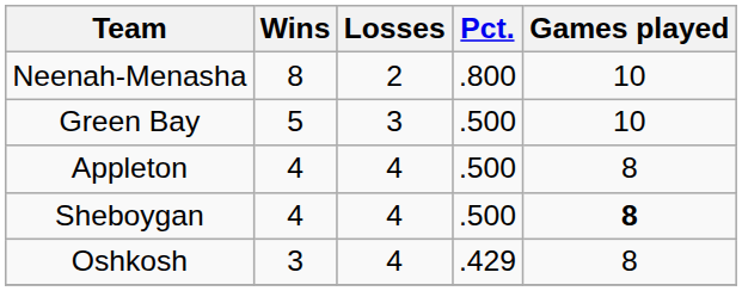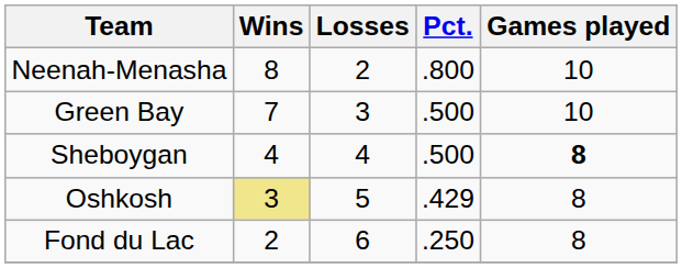Green Bay | Wins: 5 -> 7
- row: Appleton | 4 | 4 | .500 | 8
Oshkosh | Wins: no background -> khaki background
Oshkosh | Losses: 4 -> 5
+ row: Fond du Lac | 2 | 6 | .250 | 8
